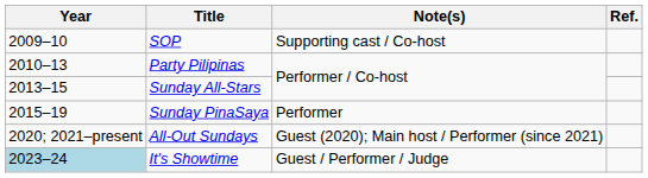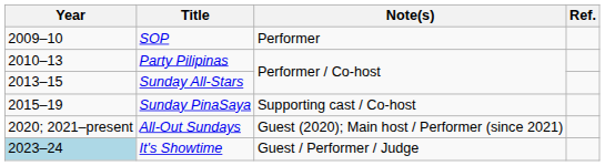SOP | Note(s): Supporting cast / Co-host -> Performer
Sunday PinaSaya | Note(s): Performer -> Supporting cast / Co-host
